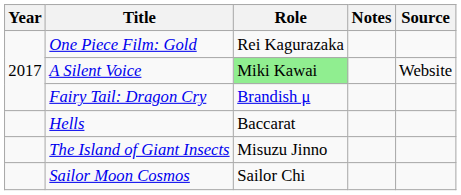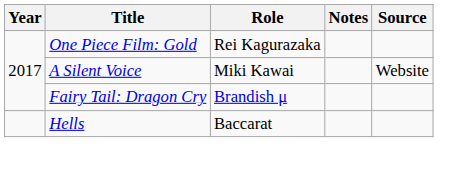A Silent Voice | Role: lightgreen background -> no background
- row: The Island of Giant Insects | Misuzu Jinno
- row: Sailor Moon Cosmos | Sailor Chi
